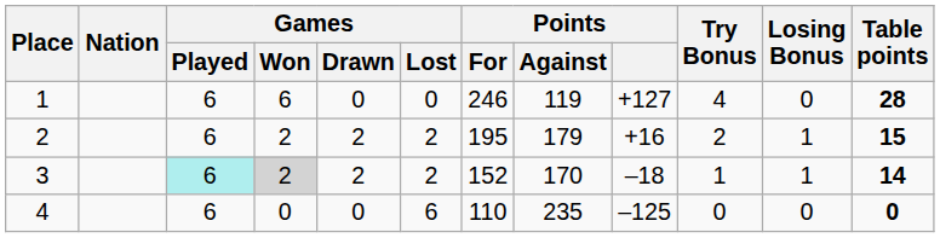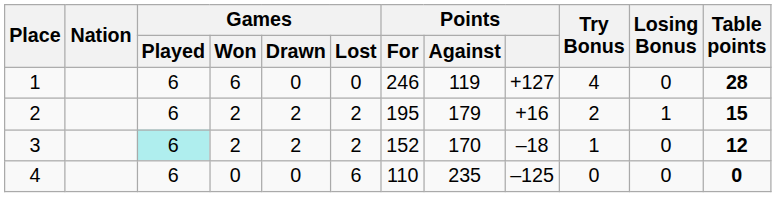3 | Games / Won: lightgrey background -> no background
3 | Losing Bonus: 1 -> 0
3 | Table points: 14 -> 12
